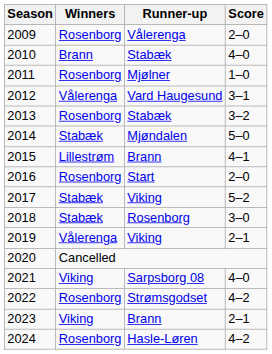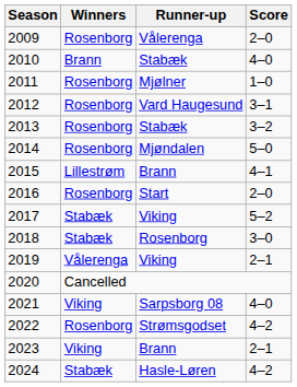2012 | Winners: Vålerenga -> Rosenborg
2014 | Winners: Stabæk -> Rosenborg
2024 | Winners: Rosenborg -> Stabæk
